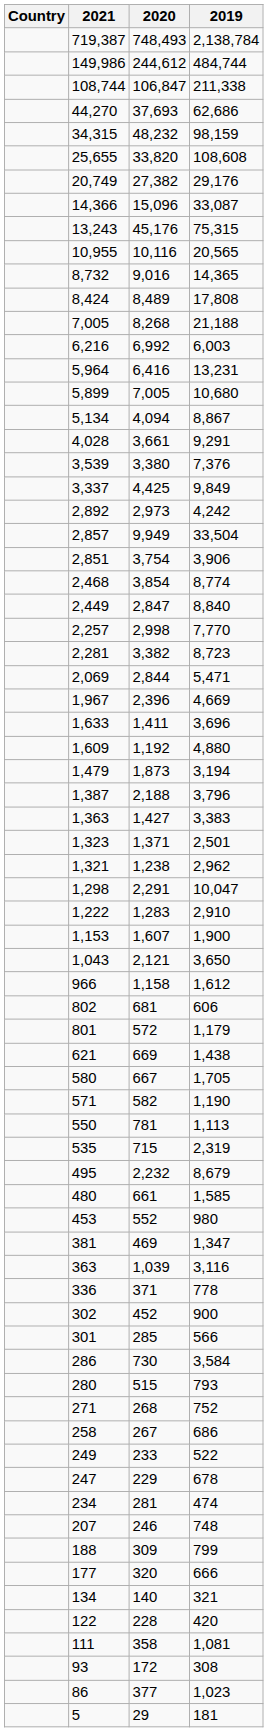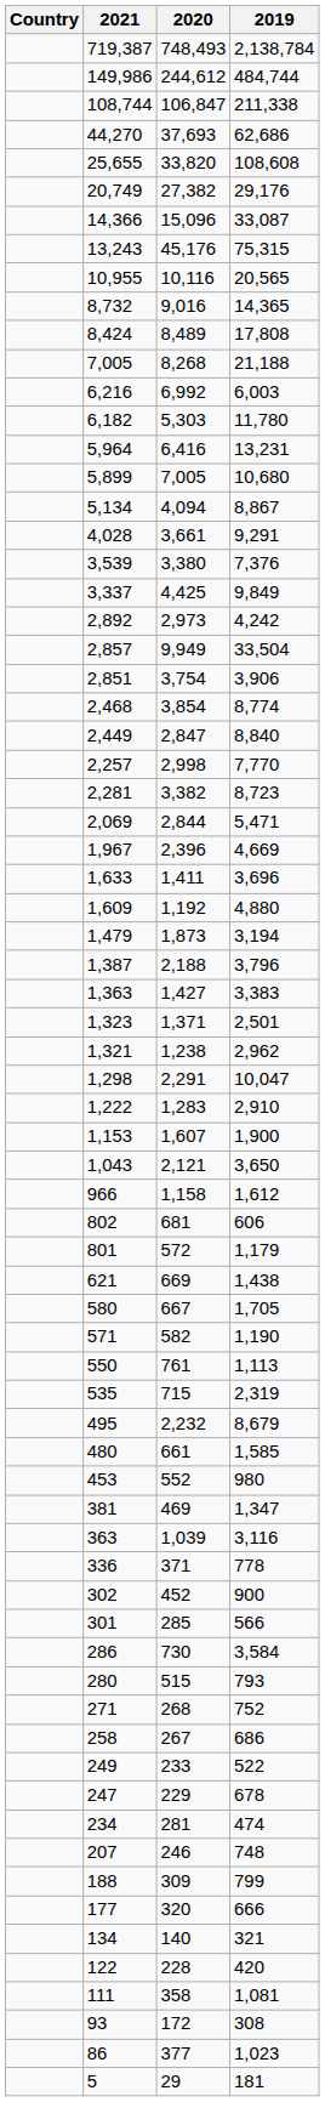- row: 34,315 | 48,232 | 98,159
+ row: 6,182 | 5,303 | 11,780
550 | 2020: 781 -> 761
